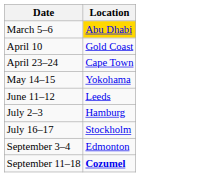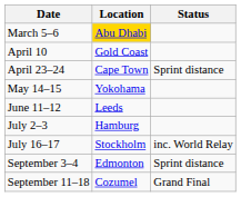+ column: Status | Sprint distance | inc. World Relay | Sprint distance | Grand Final
September 11–18 | Location: bold -> normal
